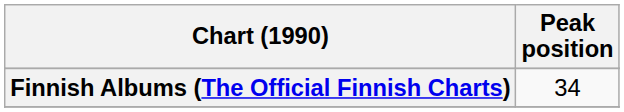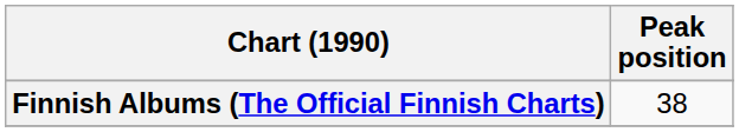Finnish Albums (The Official Finnish Charts) | Peak position: 34 -> 38
